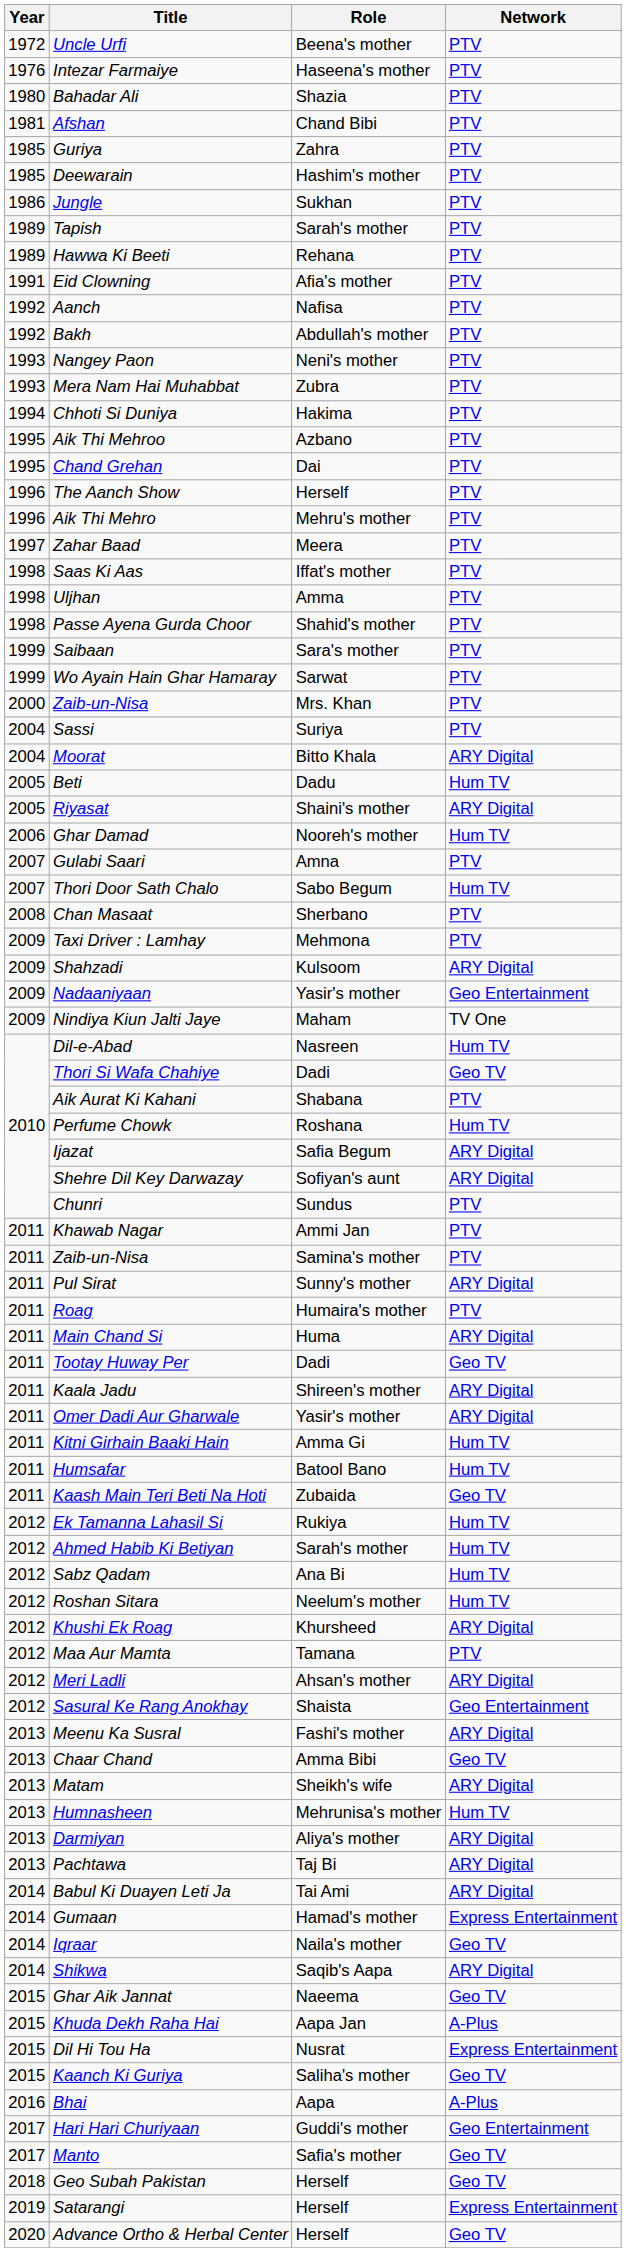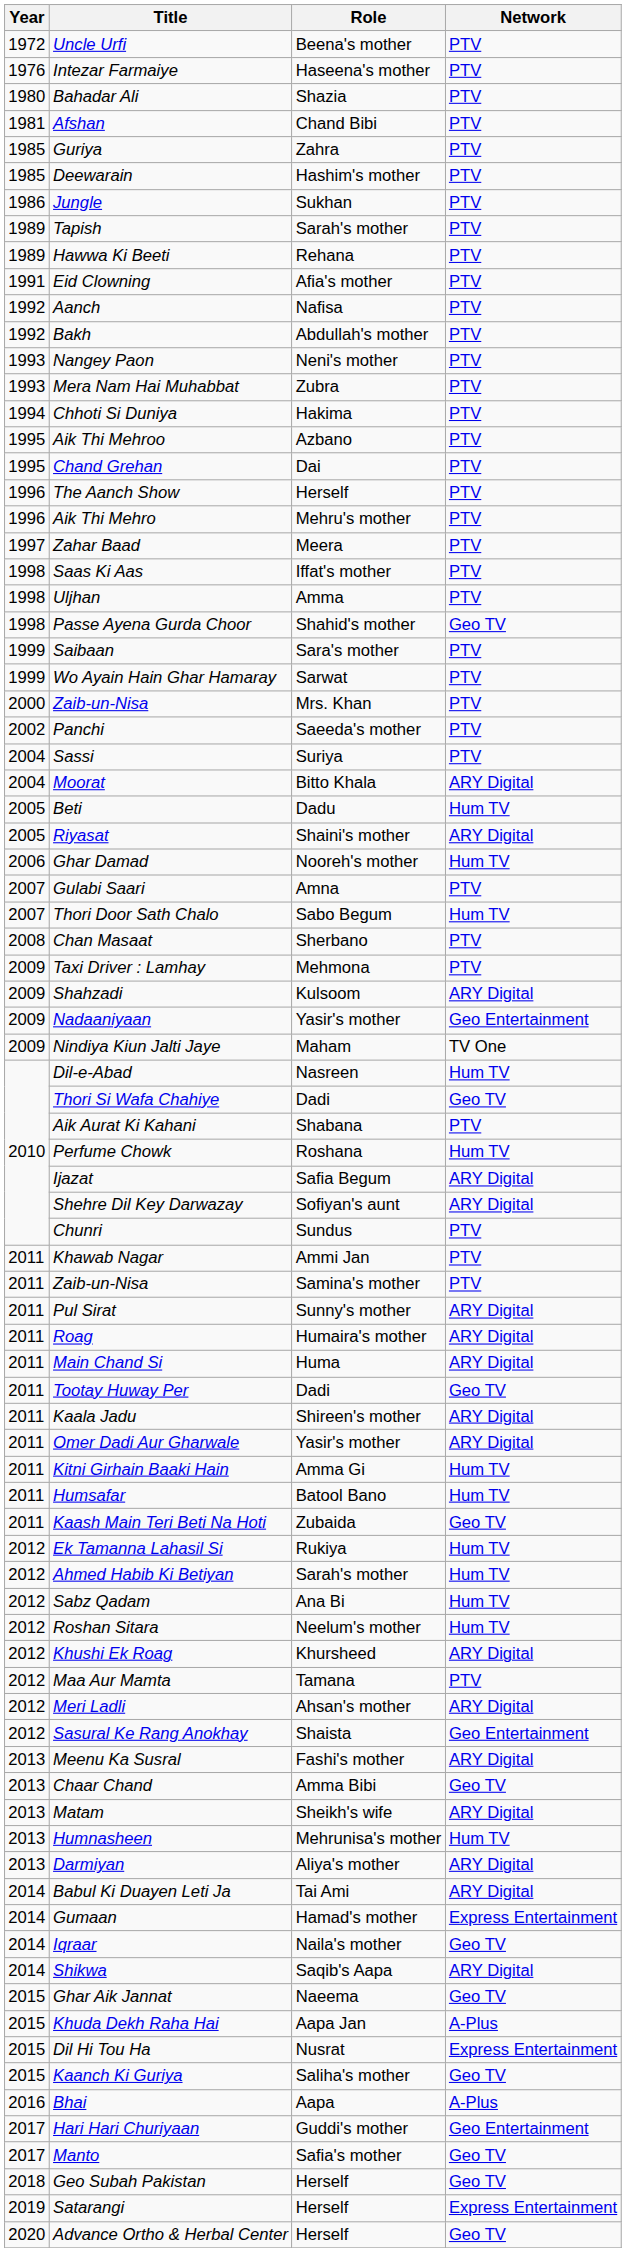Passe Ayena Gurda Choor | Network: PTV -> Geo TV
+ row: 2002 | Panchi | Saeeda's mother | PTV
Roag | Network: PTV -> ARY Digital
- row: 2013 | Pachtawa | Taj Bi | ARY Digital
